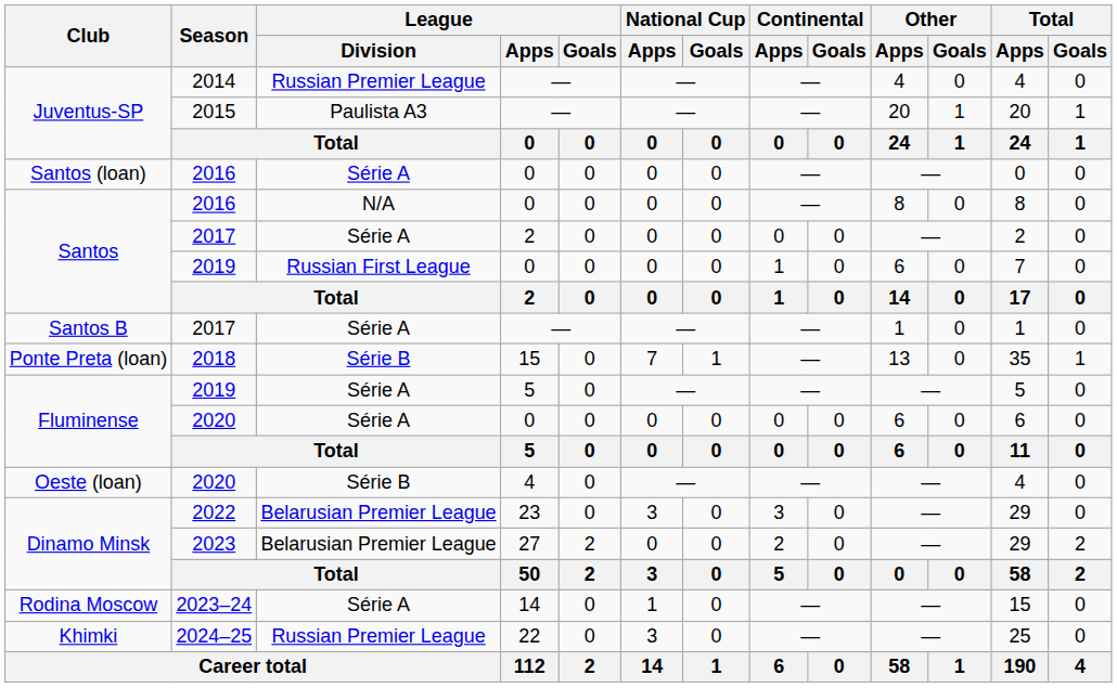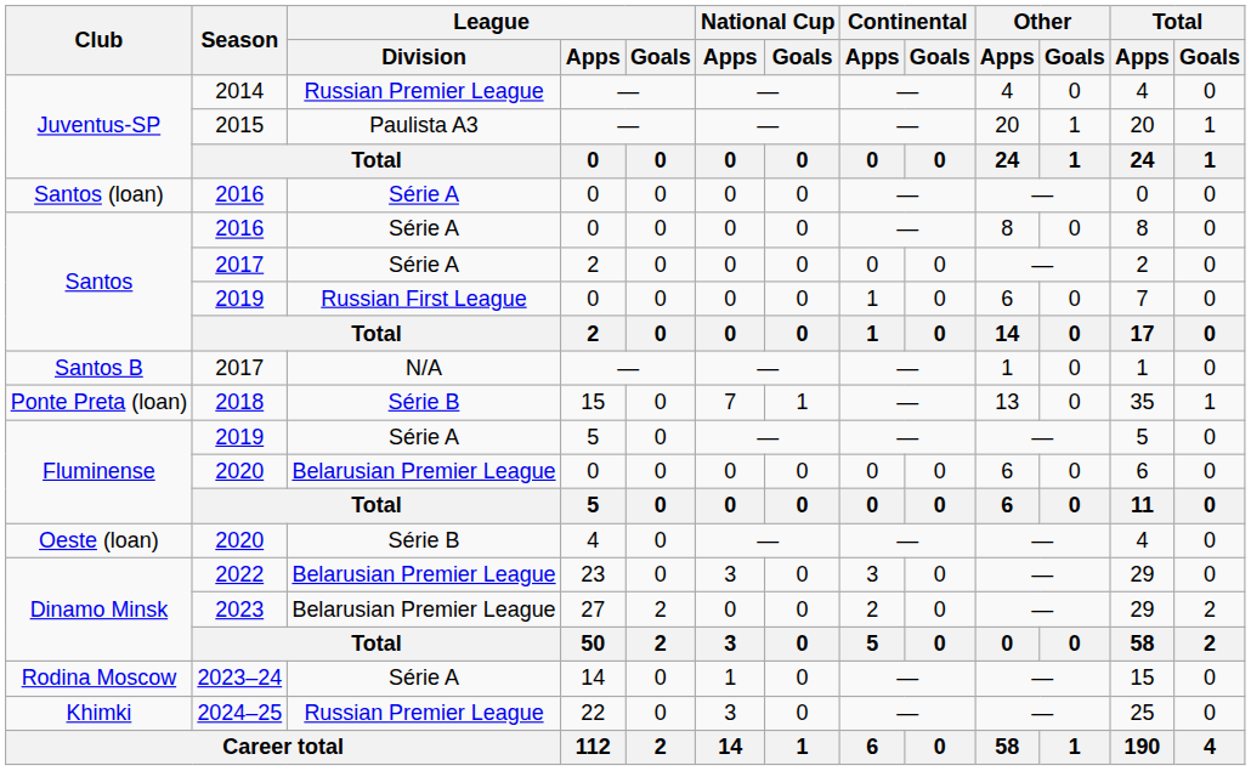Santos / 2016 | League / Division: N/A -> Série A
Santos B / 2017 | League / Division: Série A -> N/A
Fluminense / 2020 | League / Division: Série A -> Belarusian Premier League
